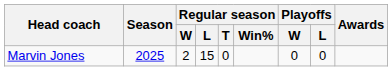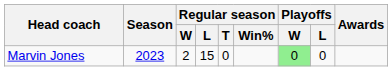Marvin Jones | Season: 2025 -> 2023
Marvin Jones | Playoffs / W: no background -> lightgreen background
